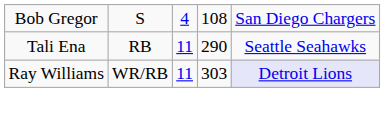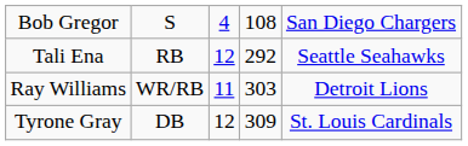Tali Ena | column 3: 11 -> 12
Tali Ena | column 4: 290 -> 292
Ray Williams | column 5: lavender background -> no background
+ row: Tyrone Gray | DB | 12 | 309 | St. Louis Cardinals
